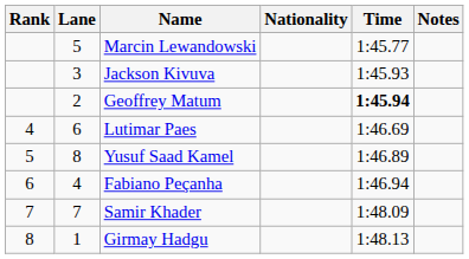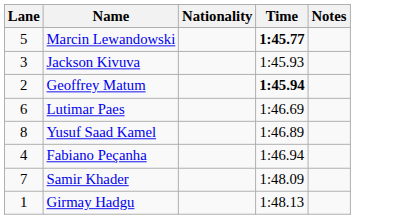- column: Rank | 4 | 5 | 6 | 7 | 8
Marcin Lewandowski | Time: normal -> bold
